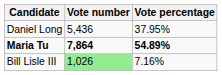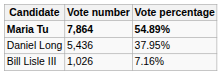rows swapped: Maria Tu <-> Daniel Long
Bill Lisle III | Vote number: lightgreen background -> no background
